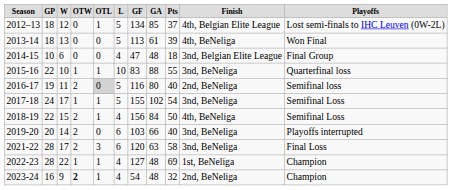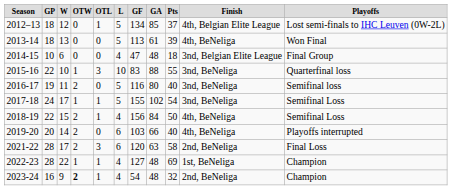2015-16 | column 5: 1 -> 3
2016-17 | column 5: lightgrey background -> no background
2016-17 | column 10: 2nd, BeNeliga -> 3nd, BeNeliga
2019-20 | column 10: 3nd, BeNeliga -> 4th, BeNeliga
2021-22 | column 10: 3nd, BeNeliga -> 2nd, BeNeliga
